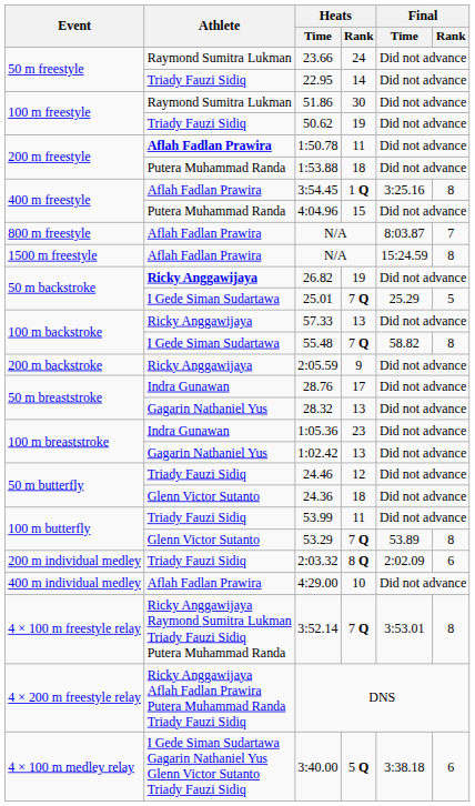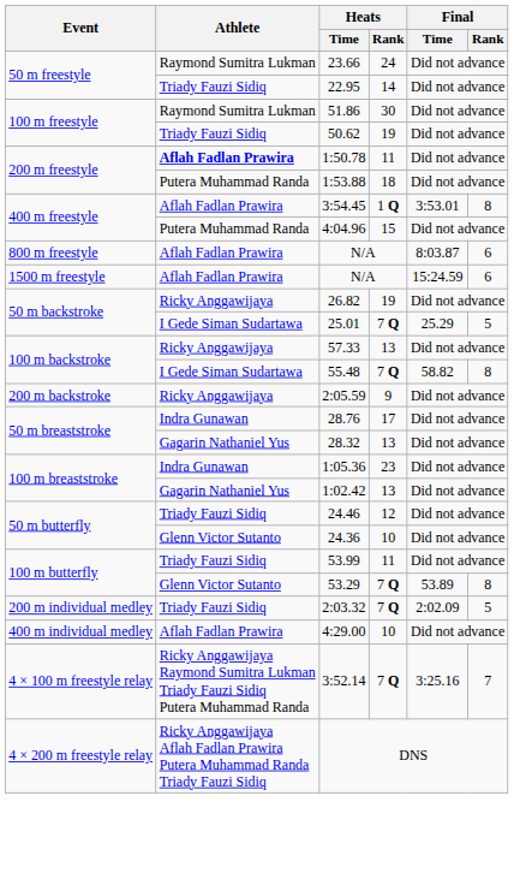3:54.45 | Final / Time: 3:25.16 -> 3:53.01
800 m freestyle / N/A | Final / Rank: 7 -> 6
1500 m freestyle / N/A | Final / Rank: 8 -> 6
26.82 | Athlete: bold -> normal
24.36 | Heats / Rank: 18 -> 10
2:03.32 | Heats / Rank: 8 Q -> 7 Q
2:03.32 | Final / Rank: 6 -> 5
3:52.14 | Final / Time: 3:53.01 -> 3:25.16
3:52.14 | Final / Rank: 8 -> 7
- row: 4 × 100 m medley relay | I Gede Siman Sudartawa Gagarin Nathaniel Yus Glenn Victor Sutanto Triady Fauzi Sidiq | 3:40.00 | 5 Q | 3:38.18 | 6
